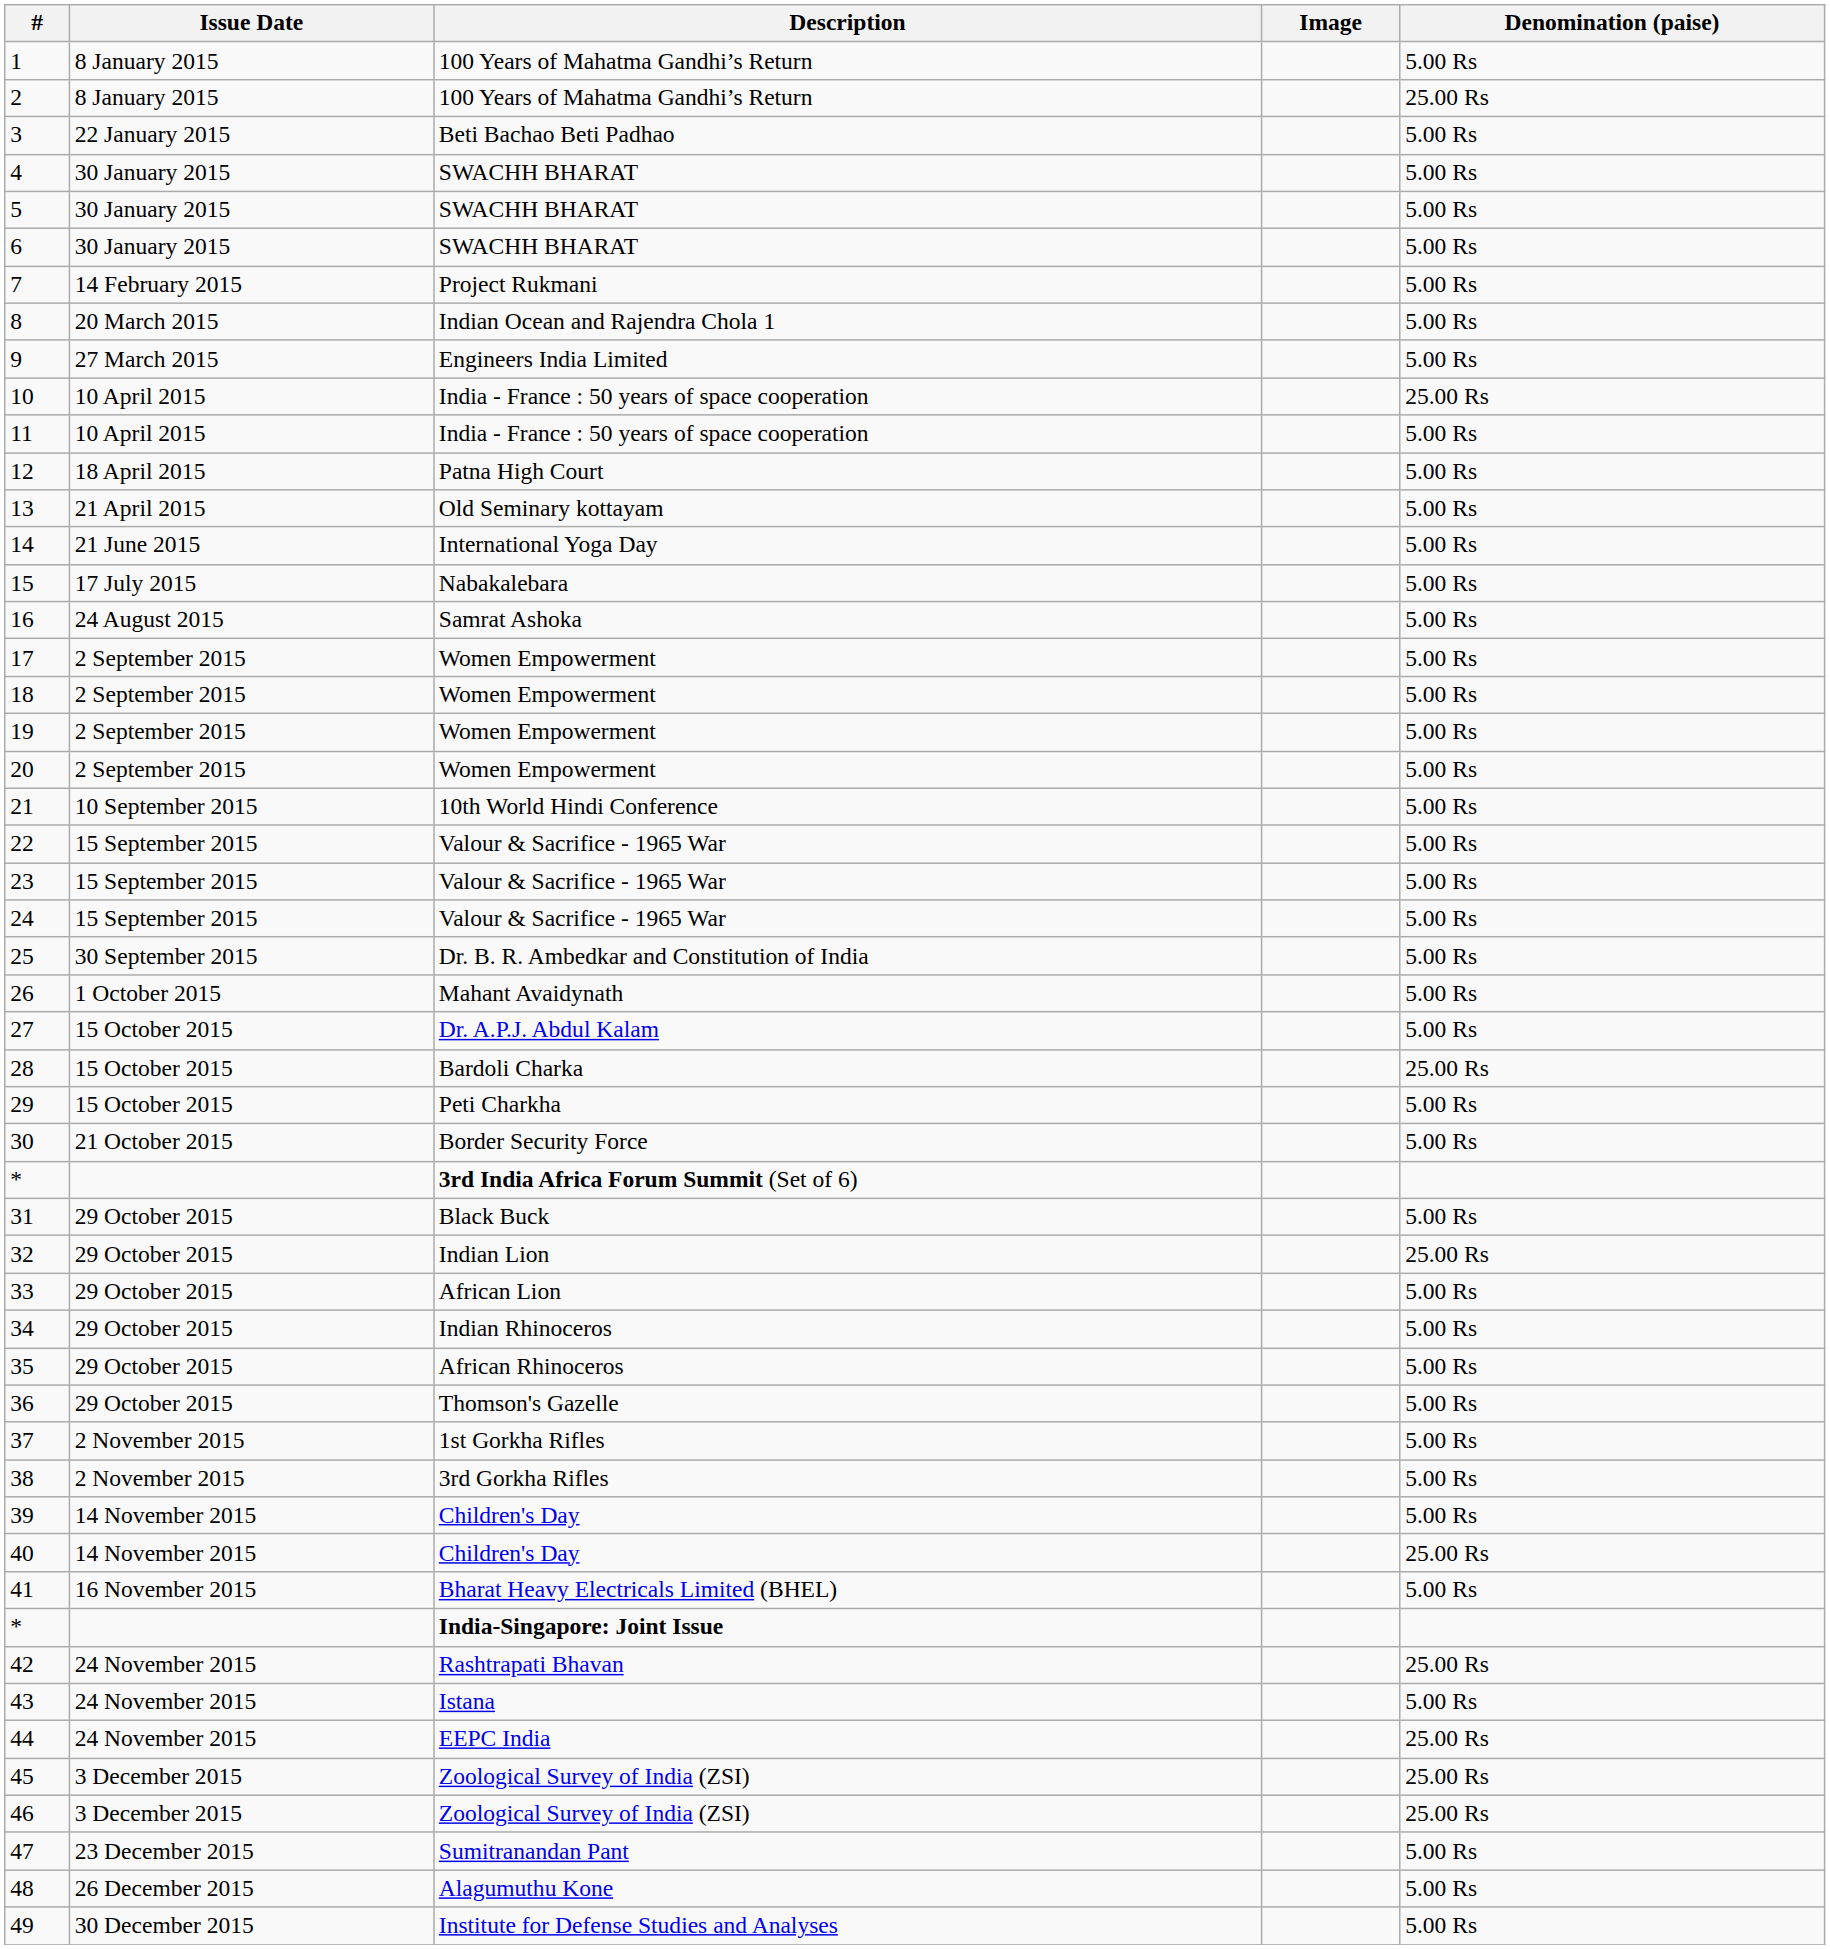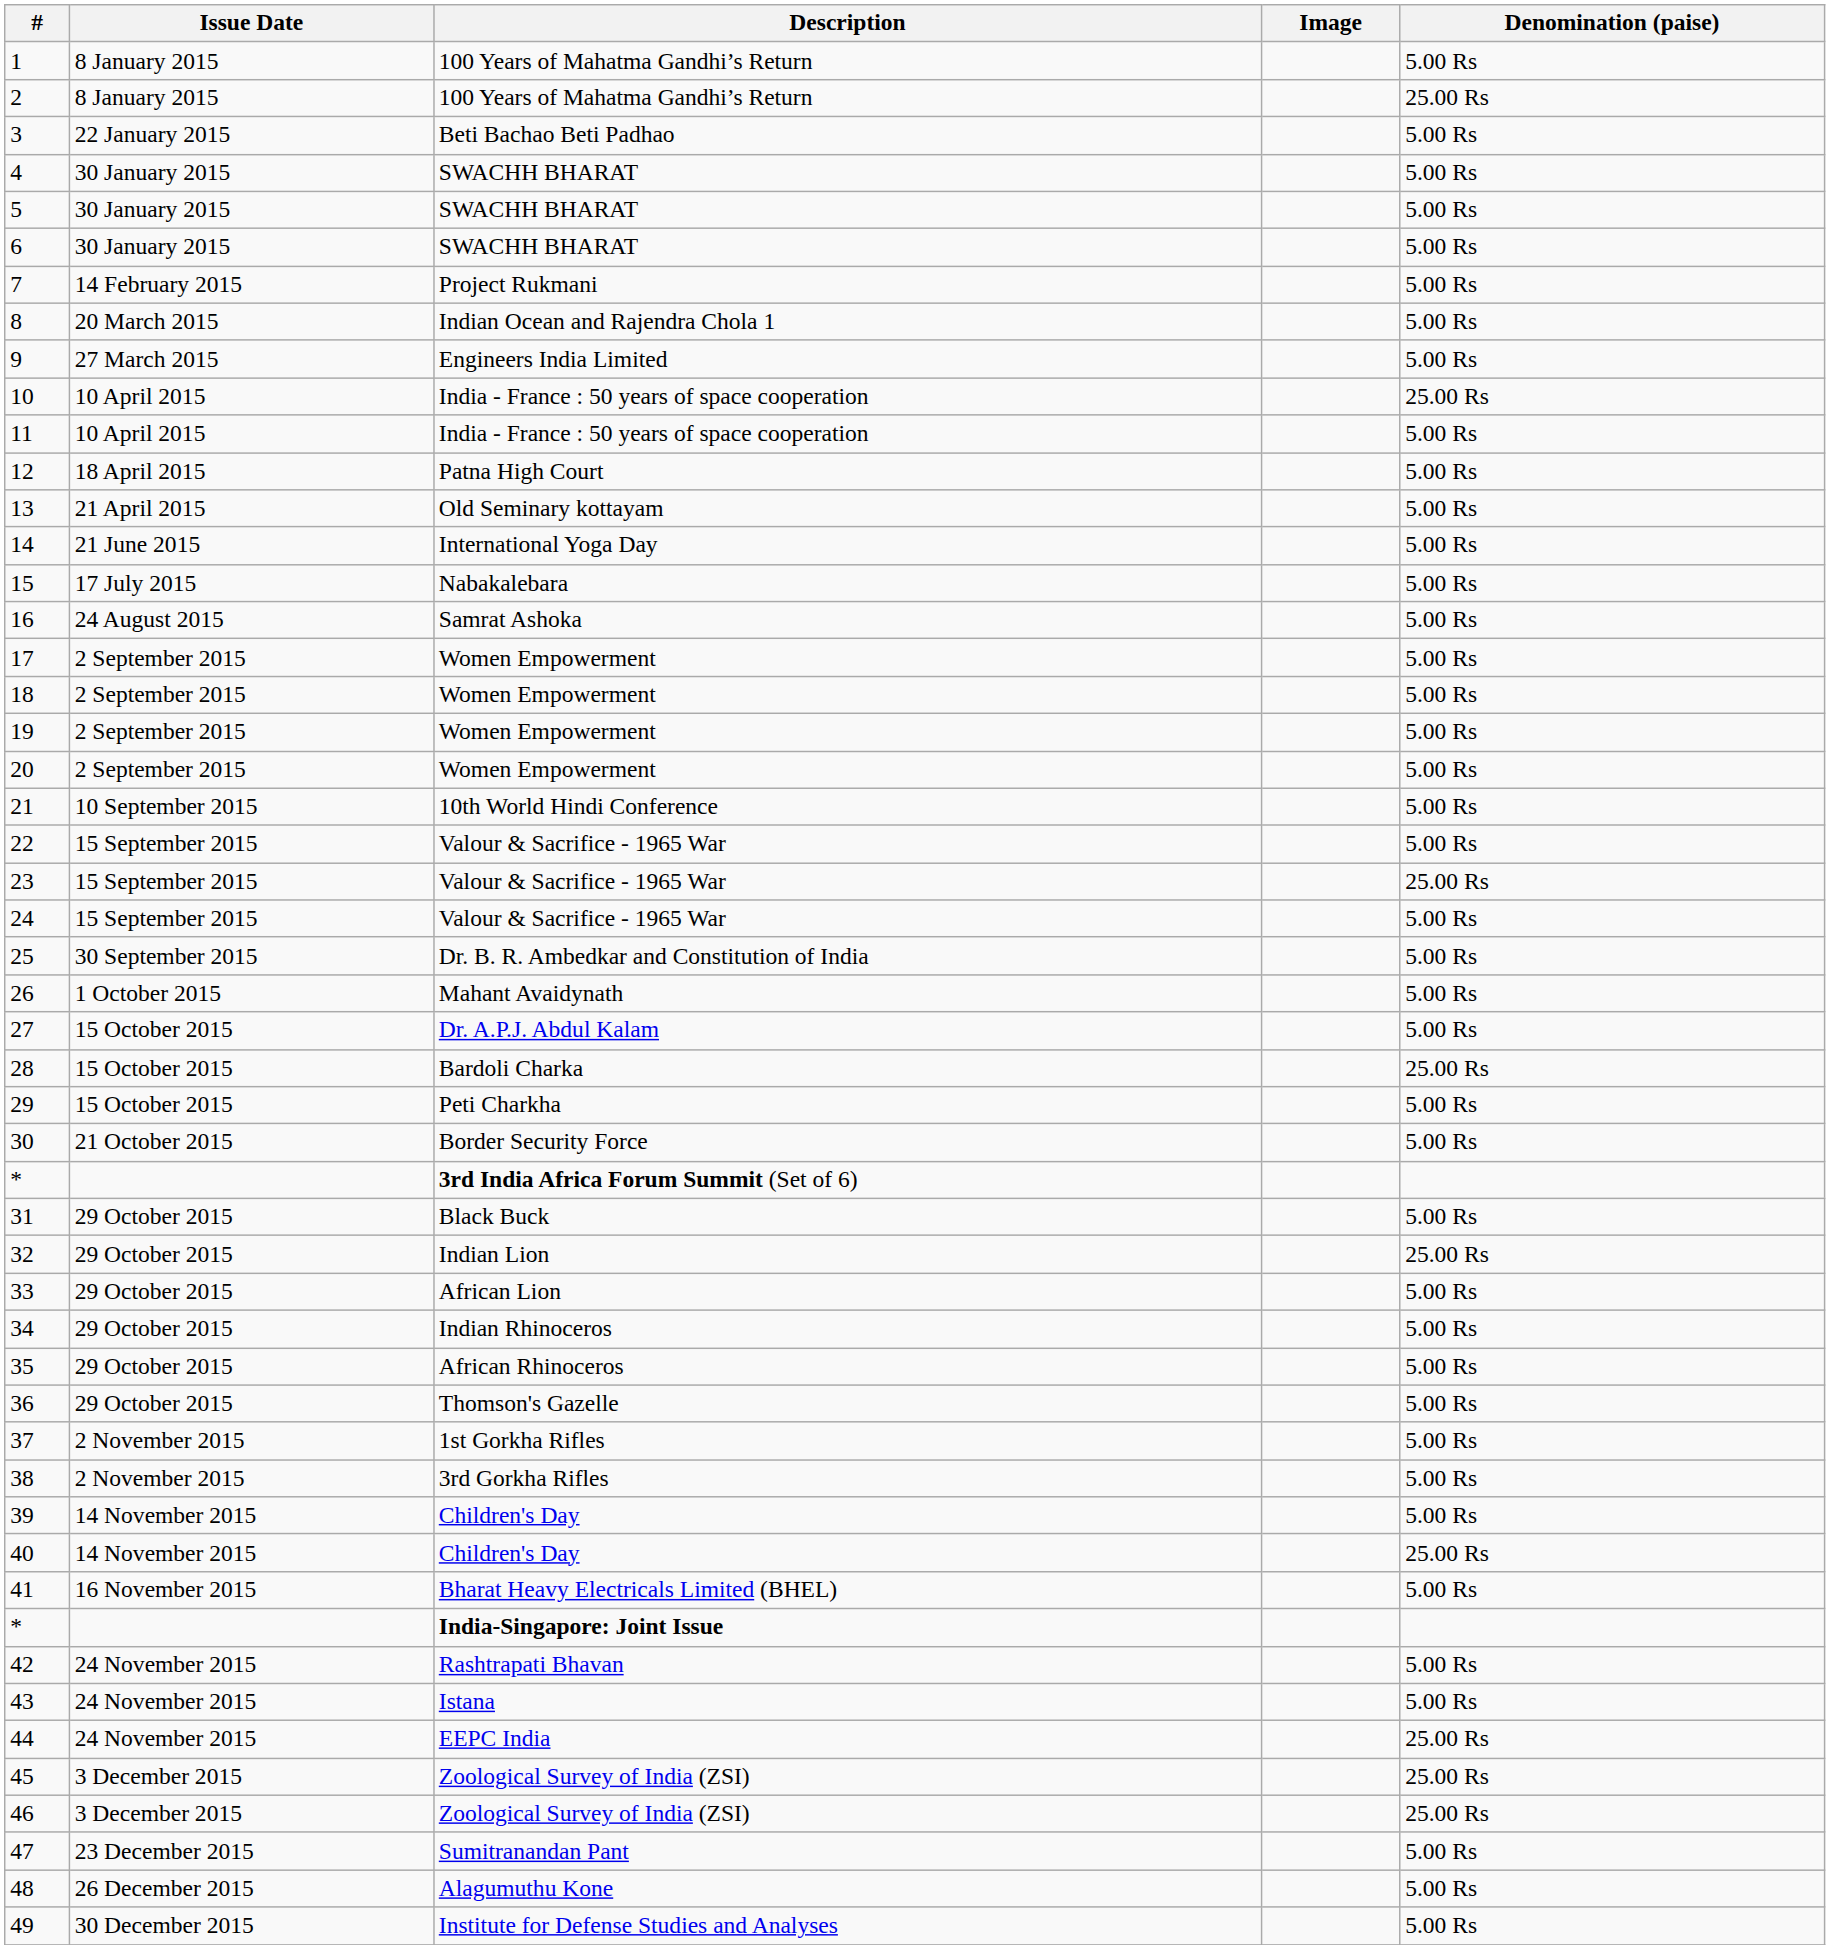23 | Denomination (paise): 5.00 Rs -> 25.00 Rs
42 | Denomination (paise): 25.00 Rs -> 5.00 Rs
